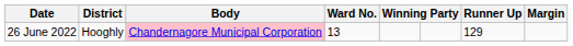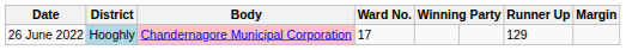26 June 2022 | District: no background -> lightblue background
26 June 2022 | Ward No.: 13 -> 17
